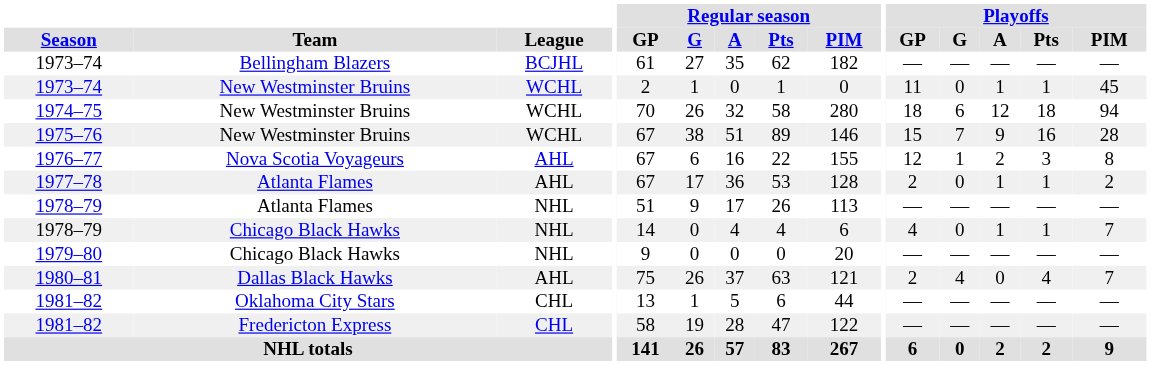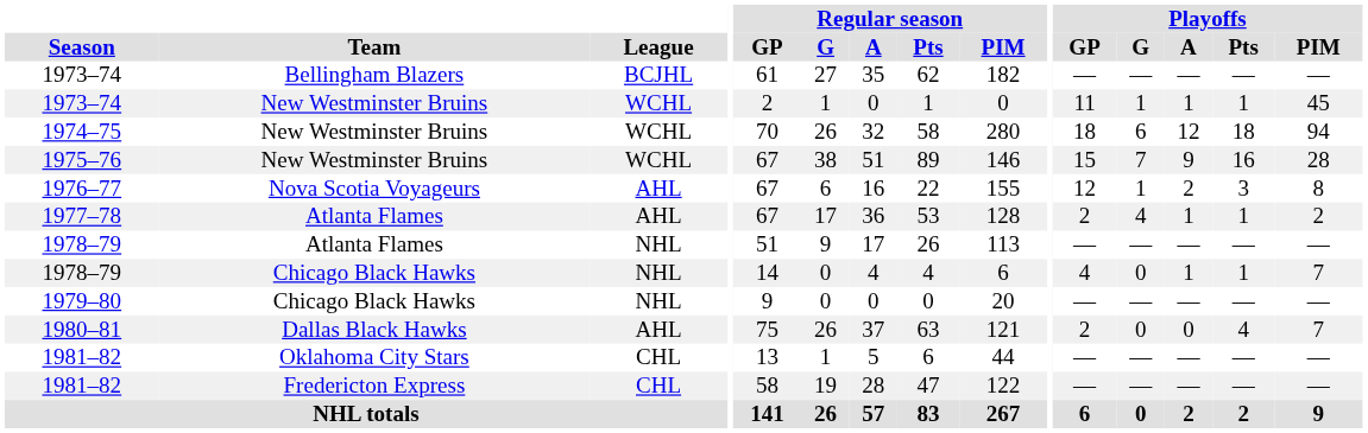1973–74 / New Westminster Bruins | Playoffs / G: 0 -> 1
1977–78 | Playoffs / G: 0 -> 4
1980–81 | Playoffs / G: 4 -> 0
